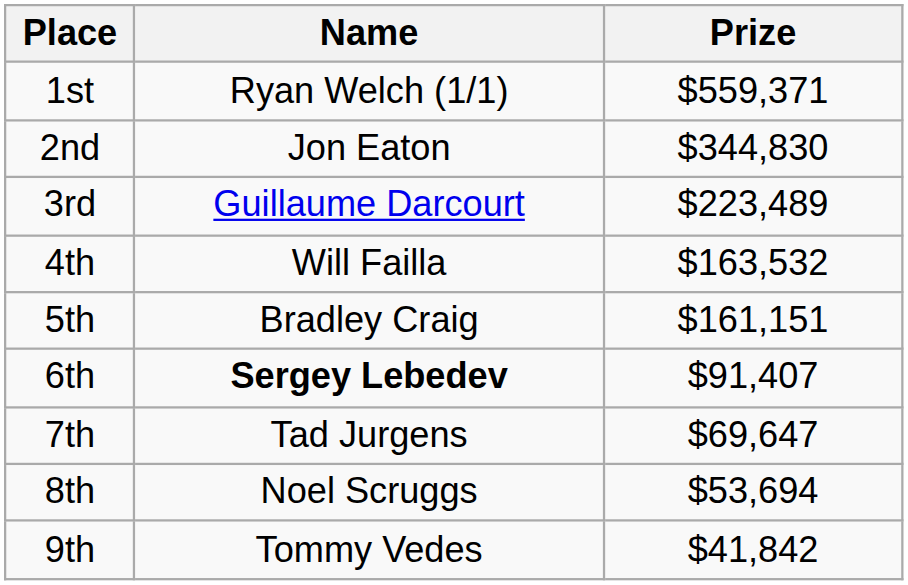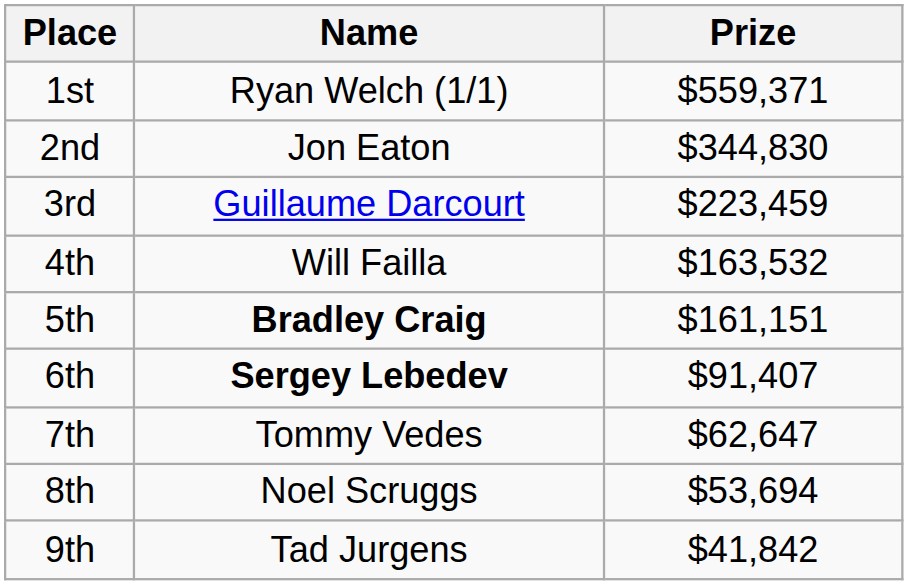3rd | Prize: $223,489 -> $223,459
5th | Name: normal -> bold
7th | Name: Tad Jurgens -> Tommy Vedes
7th | Prize: $69,647 -> $62,647
9th | Name: Tommy Vedes -> Tad Jurgens
